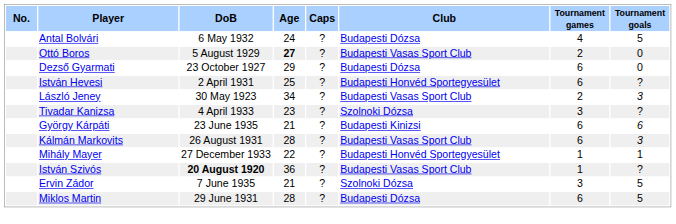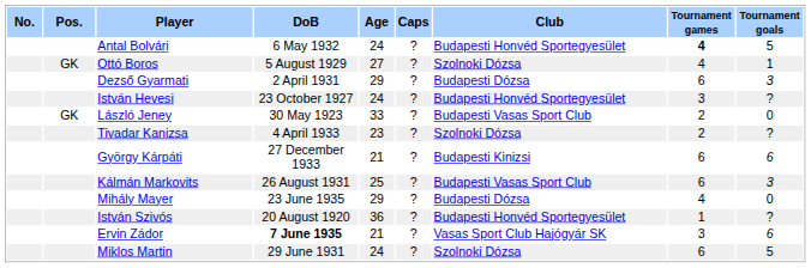+ column: Pos. | GK | GK
Antal Bolvári | Club: Budapesti Dózsa -> Budapesti Honvéd Sportegyesület
Antal Bolvári | Tournament games: normal -> bold
Ottó Boros | Age: bold -> normal
Ottó Boros | Club: Budapesti Vasas Sport Club -> Szolnoki Dózsa
Ottó Boros | Tournament games: 2 -> 4
Ottó Boros | Tournament goals: 0 -> 1
Dezső Gyarmati | DoB: 23 October 1927 -> 2 April 1931
Dezső Gyarmati | Tournament goals: 0 -> 3
István Hevesi | DoB: 2 April 1931 -> 23 October 1927
István Hevesi | Age: 25 -> 24
István Hevesi | Tournament games: 6 -> 3
László Jeney | Age: 34 -> 33
László Jeney | Tournament goals: 3 -> 0
Tivadar Kanizsa | Tournament games: 3 -> 2
György Kárpáti | DoB: 23 June 1935 -> 27 December 1933
Kálmán Markovits | Age: 28 -> 25
Mihály Mayer | DoB: 27 December 1933 -> 23 June 1935
Mihály Mayer | Age: 22 -> 29
Mihály Mayer | Club: Budapesti Honvéd Sportegyesület -> Budapesti Dózsa
Mihály Mayer | Tournament games: 1 -> 4
Mihály Mayer | Tournament goals: 1 -> 0
István Szivós | DoB: bold -> normal
István Szivós | Club: Budapesti Vasas Sport Club -> Budapesti Honvéd Sportegyesület
Ervin Zádor | DoB: normal -> bold
Ervin Zádor | Club: Szolnoki Dózsa -> Vasas Sport Club Hajógyár SK
Ervin Zádor | Tournament goals: 5 -> 6
Miklos Martin | Age: 28 -> 24
Miklos Martin | Club: Budapesti Dózsa -> Szolnoki Dózsa
